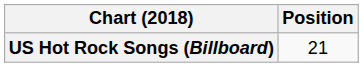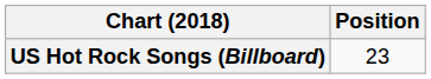US Hot Rock Songs (Billboard) | Position: 21 -> 23
